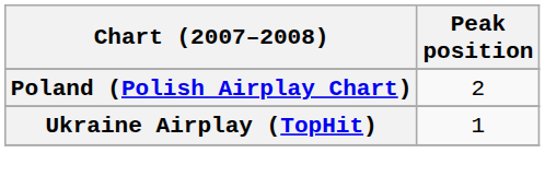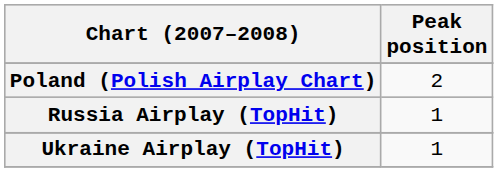+ row: Russia Airplay (TopHit) | 1
